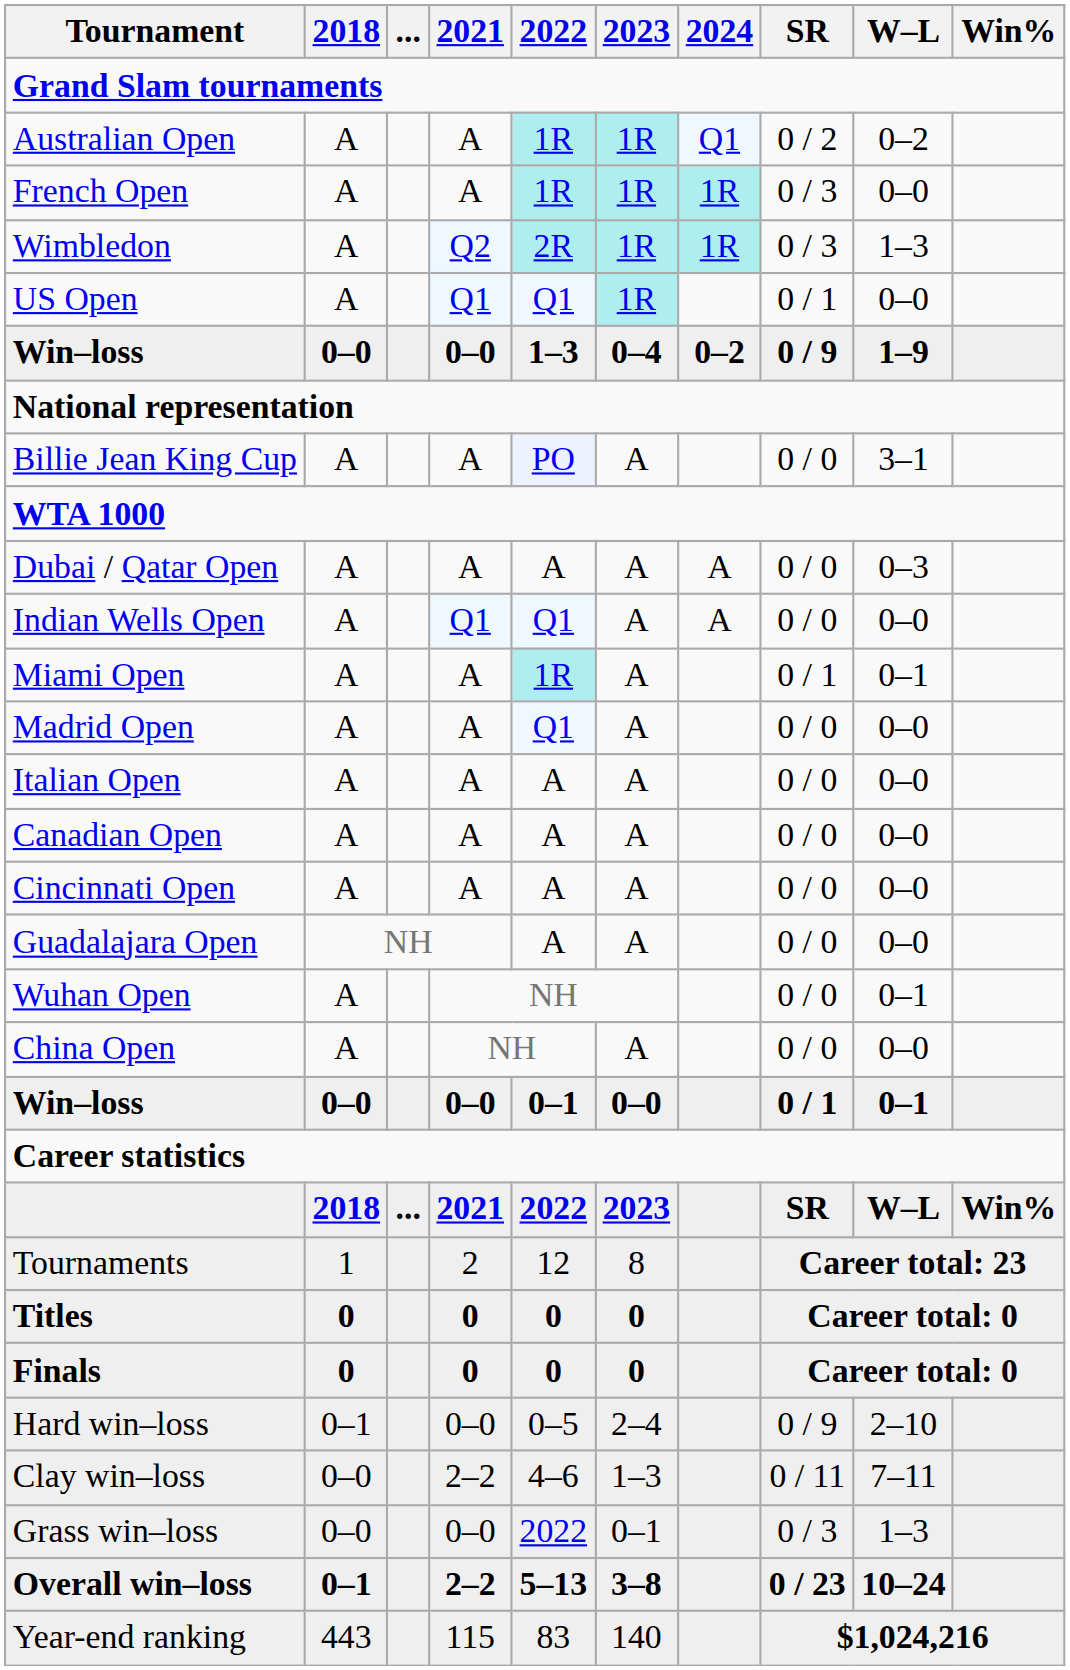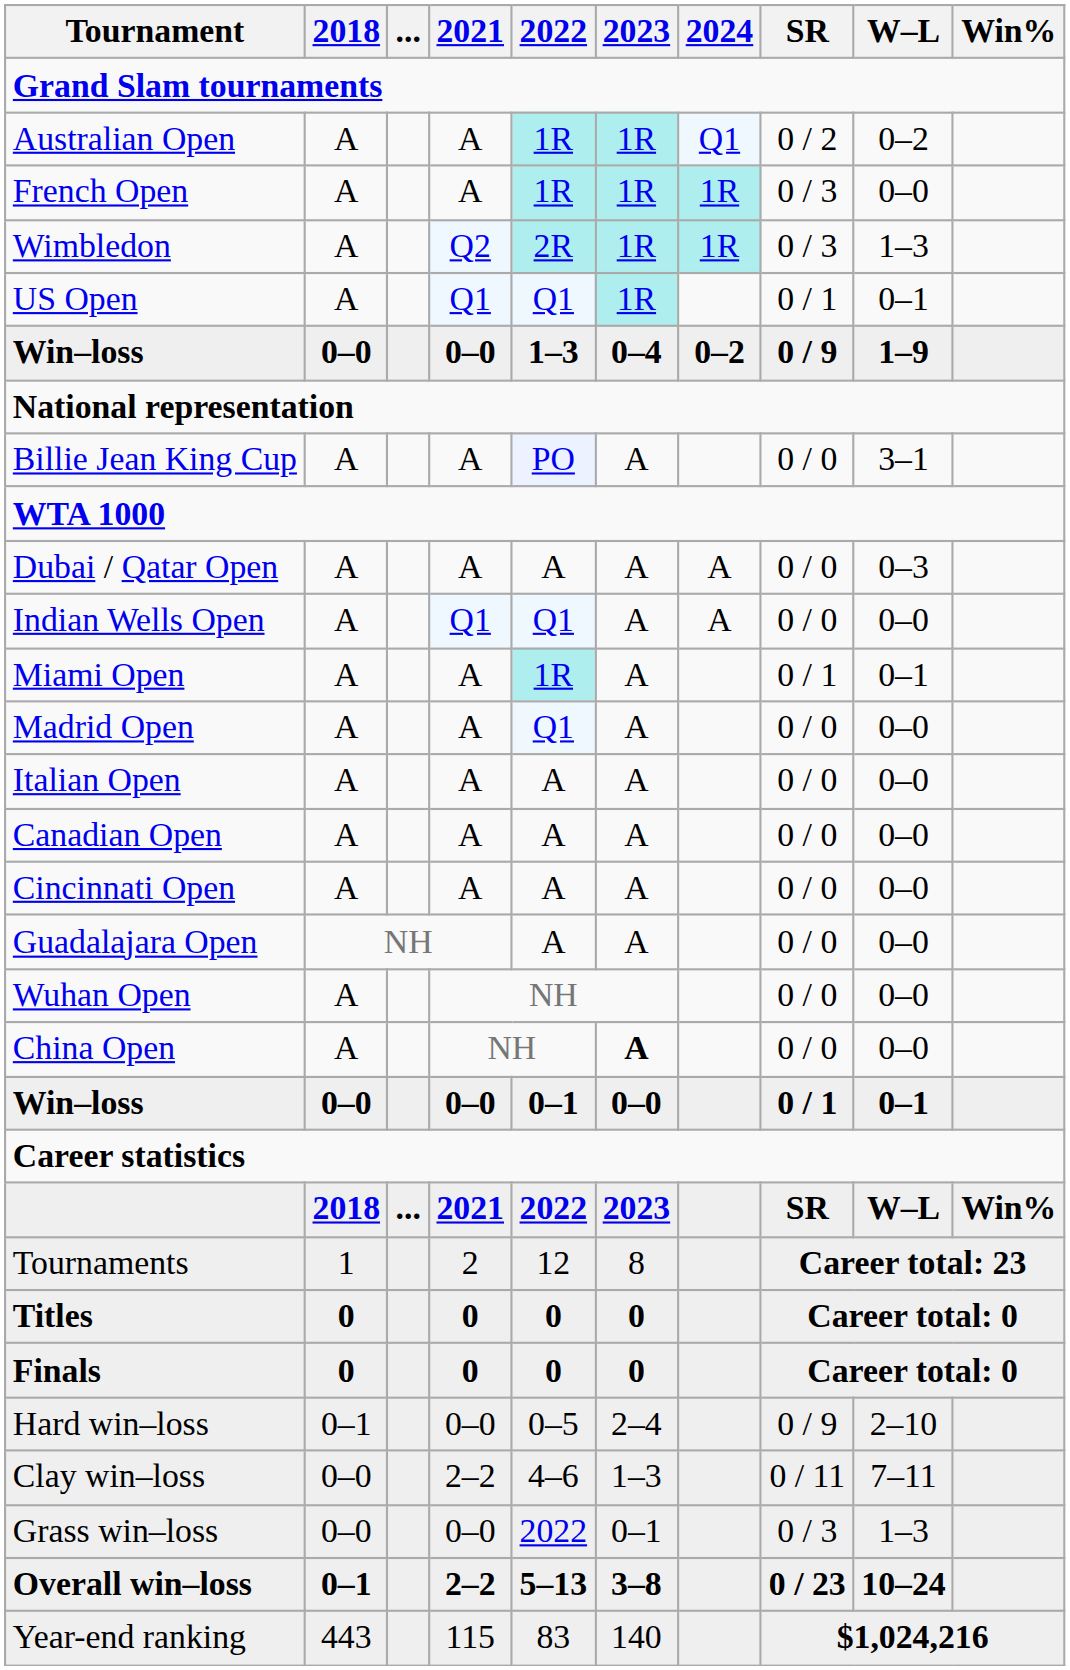US Open | W–L: 0–0 -> 0–1
Wuhan Open | W–L: 0–1 -> 0–0
China Open | 2023: normal -> bold
